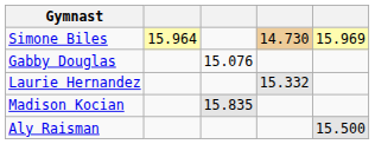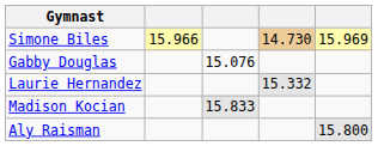Simone Biles | column 2: 15.964 -> 15.966
Madison Kocian | column 3: 15.835 -> 15.833
Aly Raisman | column 5: 15.500 -> 15.800
